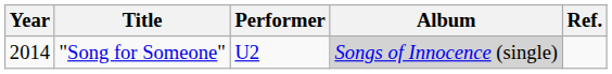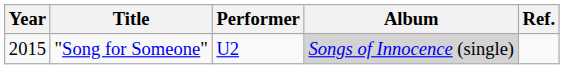"Song for Someone" | Year: 2014 -> 2015
